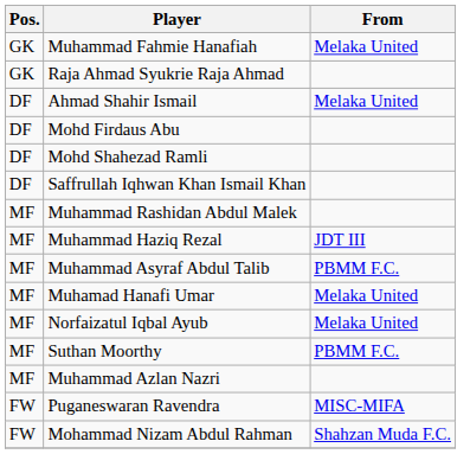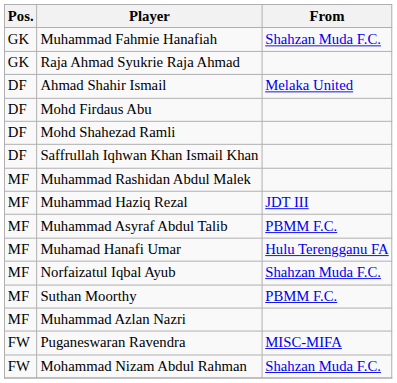Muhammad Fahmie Hanafiah | From: Melaka United -> Shahzan Muda F.C.
Muhamad Hanafi Umar | From: Melaka United -> Hulu Terengganu FA
Norfaizatul Iqbal Ayub | From: Melaka United -> Shahzan Muda F.C.
